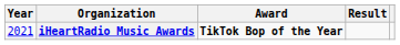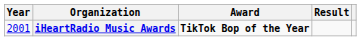iHeartRadio Music Awards | Year: 2021 -> 2001
